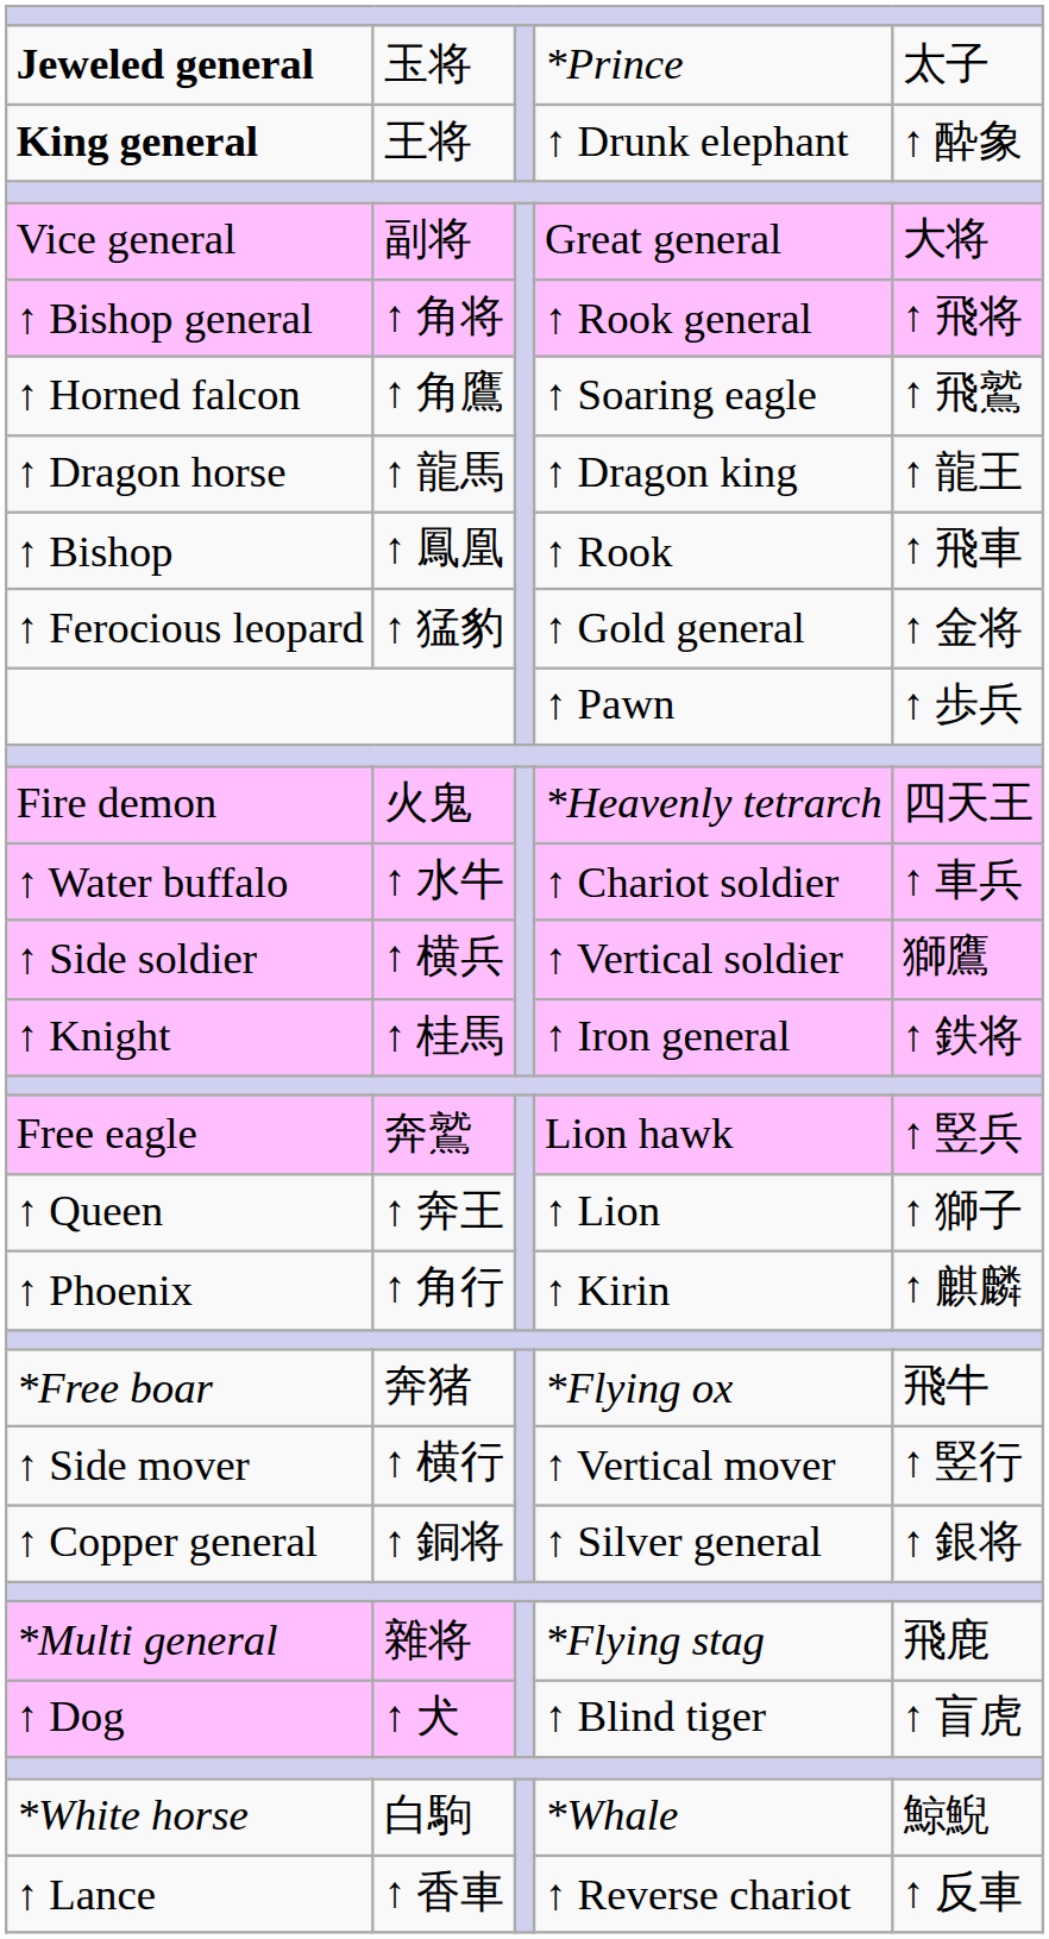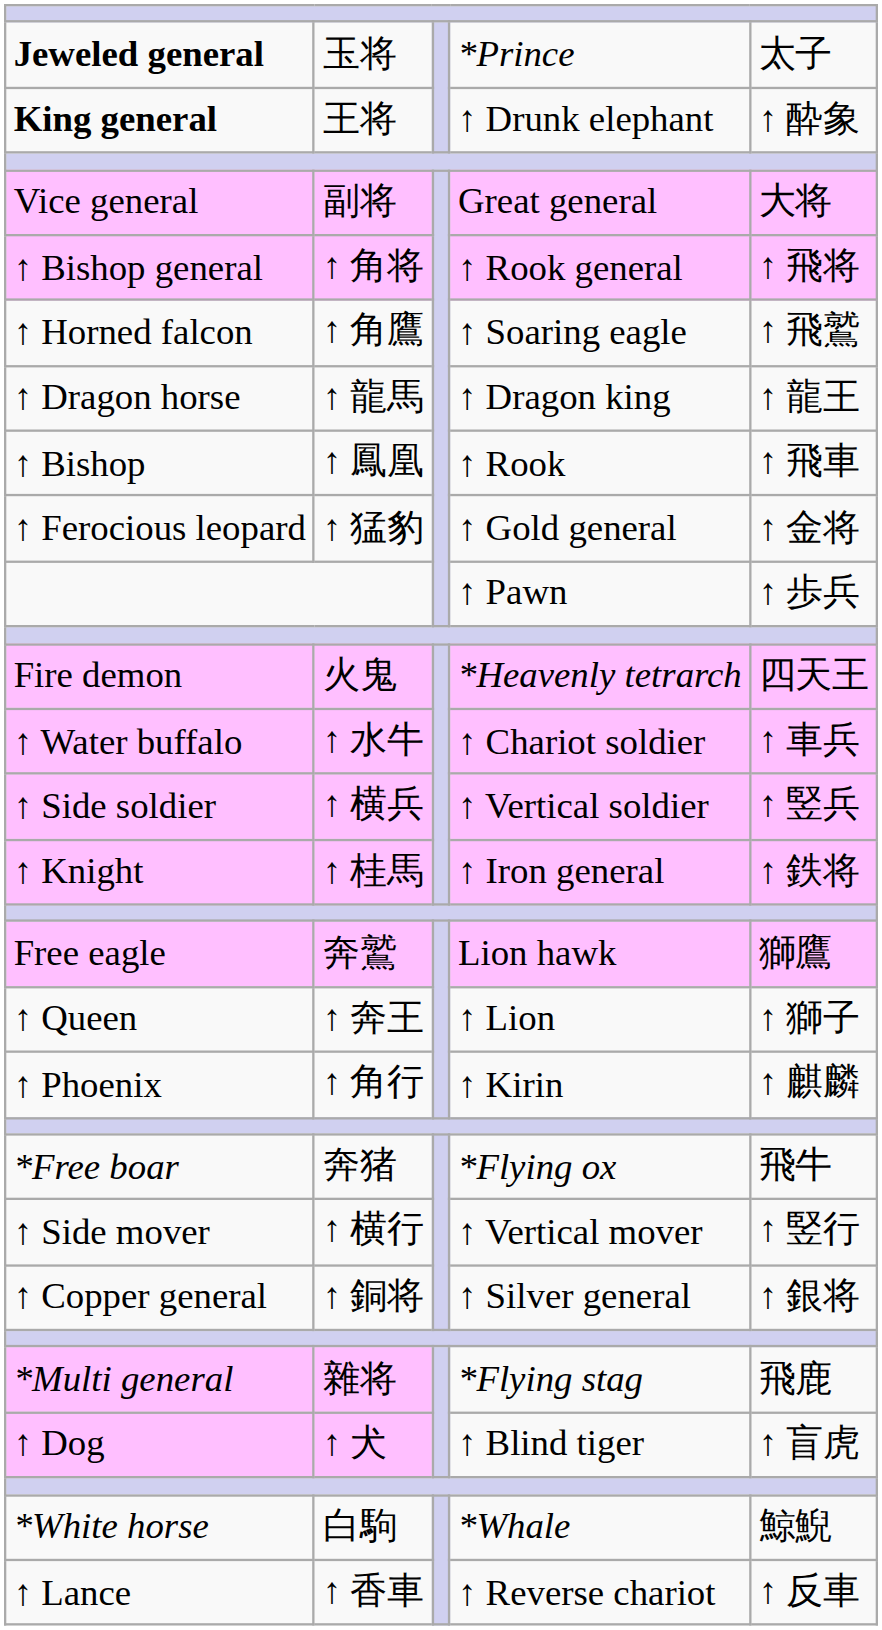↑ Vertical soldier | column 5: 獅鷹 -> ↑ 竪兵
Lion hawk | column 5: ↑ 竪兵 -> 獅鷹
